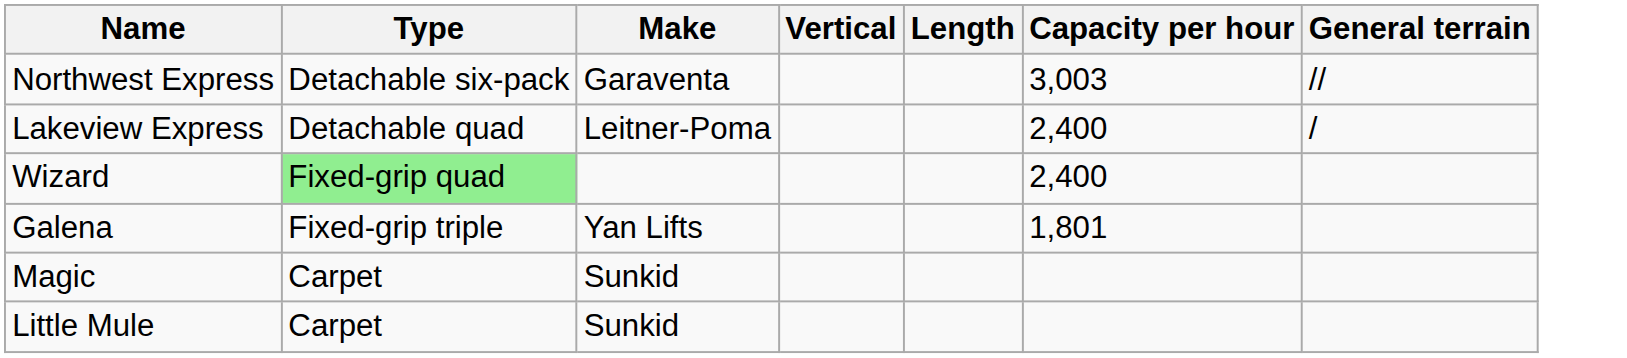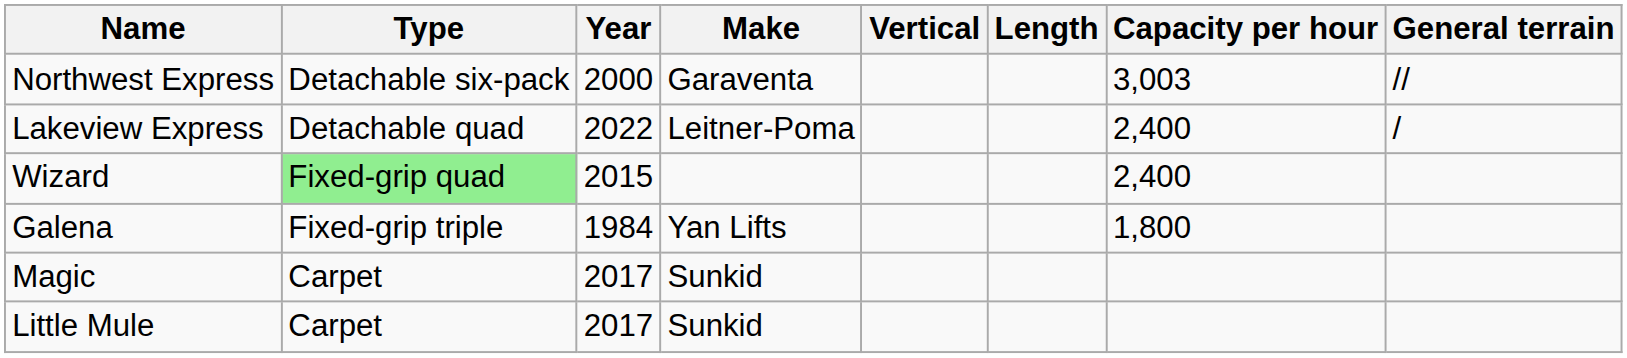+ column: Year | 2000 | 2022 | 2015 | 1984 | 2017 | 2017
Galena | Capacity per hour: 1,801 -> 1,800
